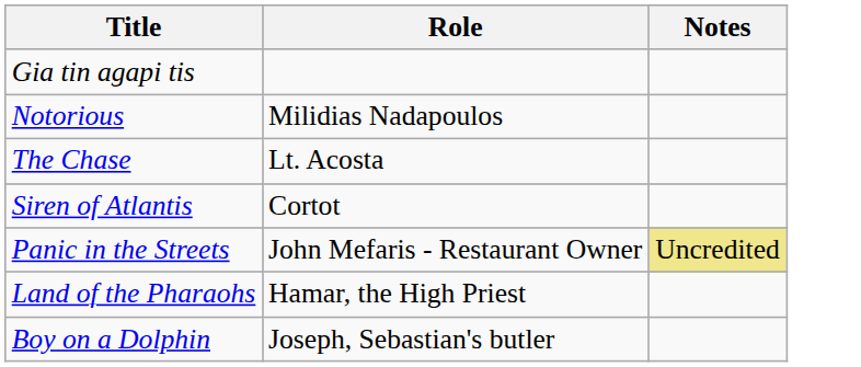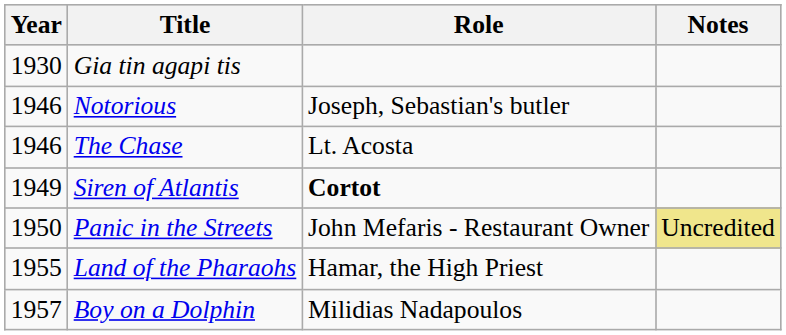+ column: Year | 1930 | 1946 | 1946 | 1949 | 1950 | 1955 | 1957
Notorious | Role: Milidias Nadapoulos -> Joseph, Sebastian's butler
Siren of Atlantis | Role: normal -> bold
Boy on a Dolphin | Role: Joseph, Sebastian's butler -> Milidias Nadapoulos
